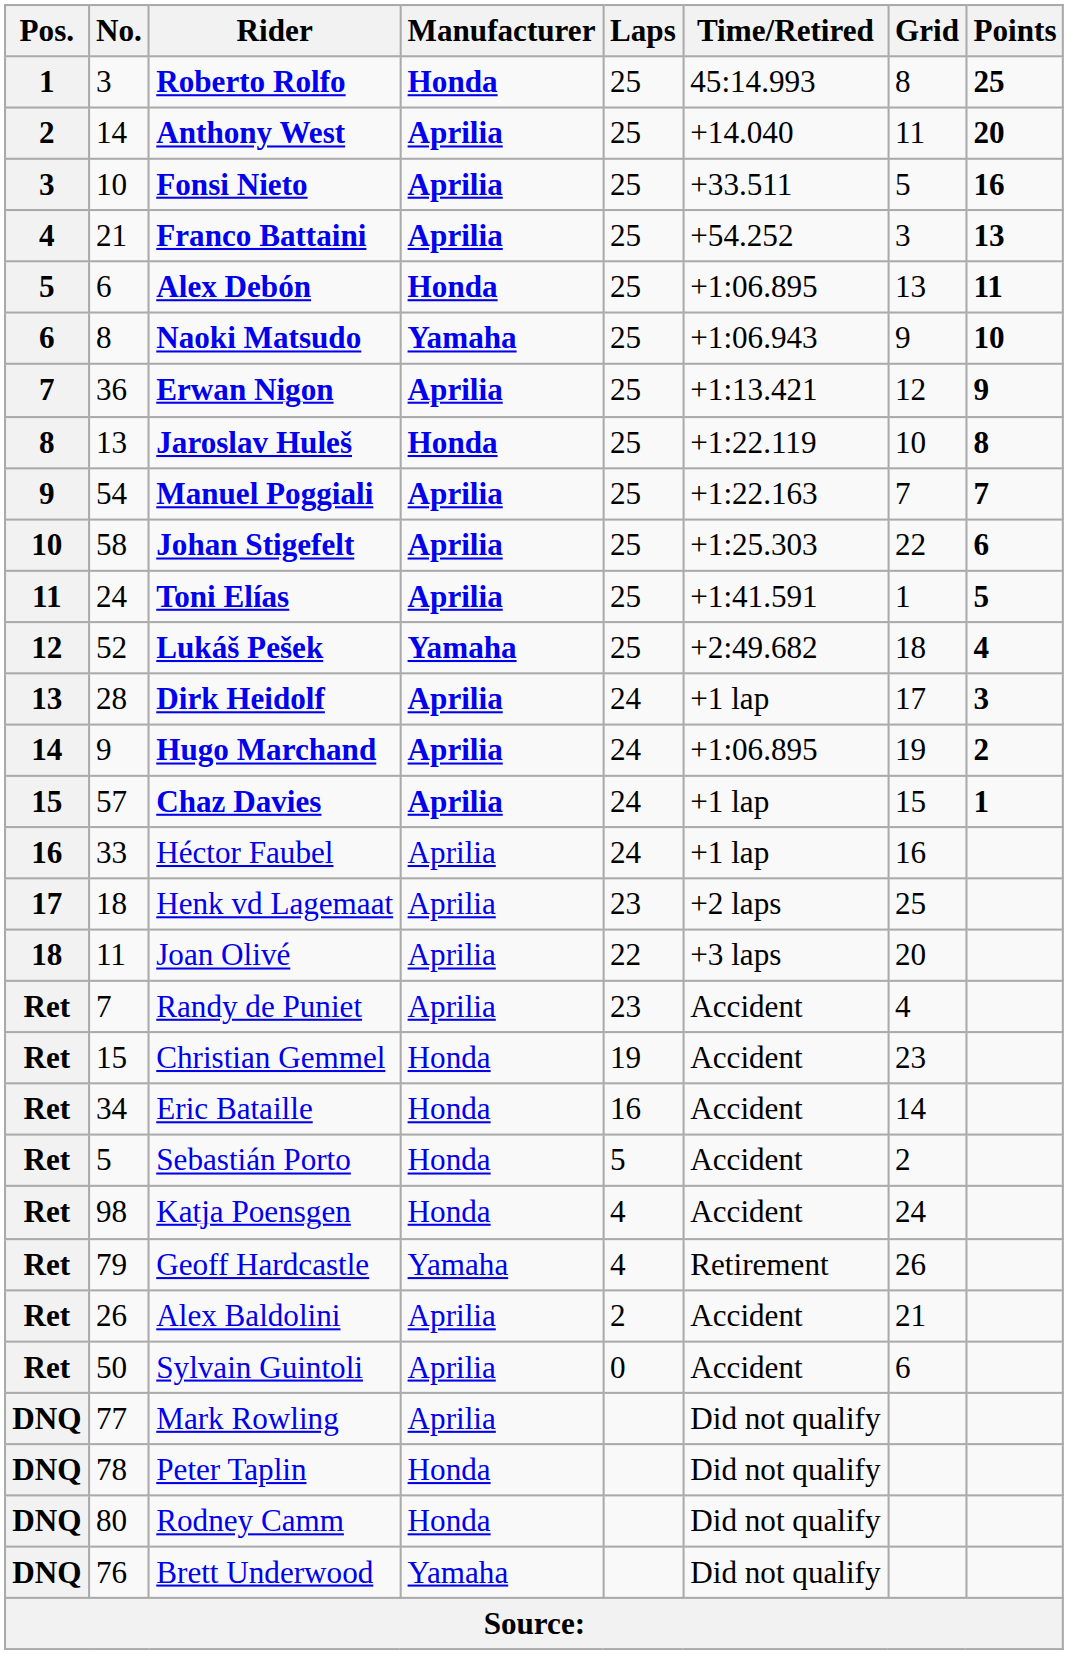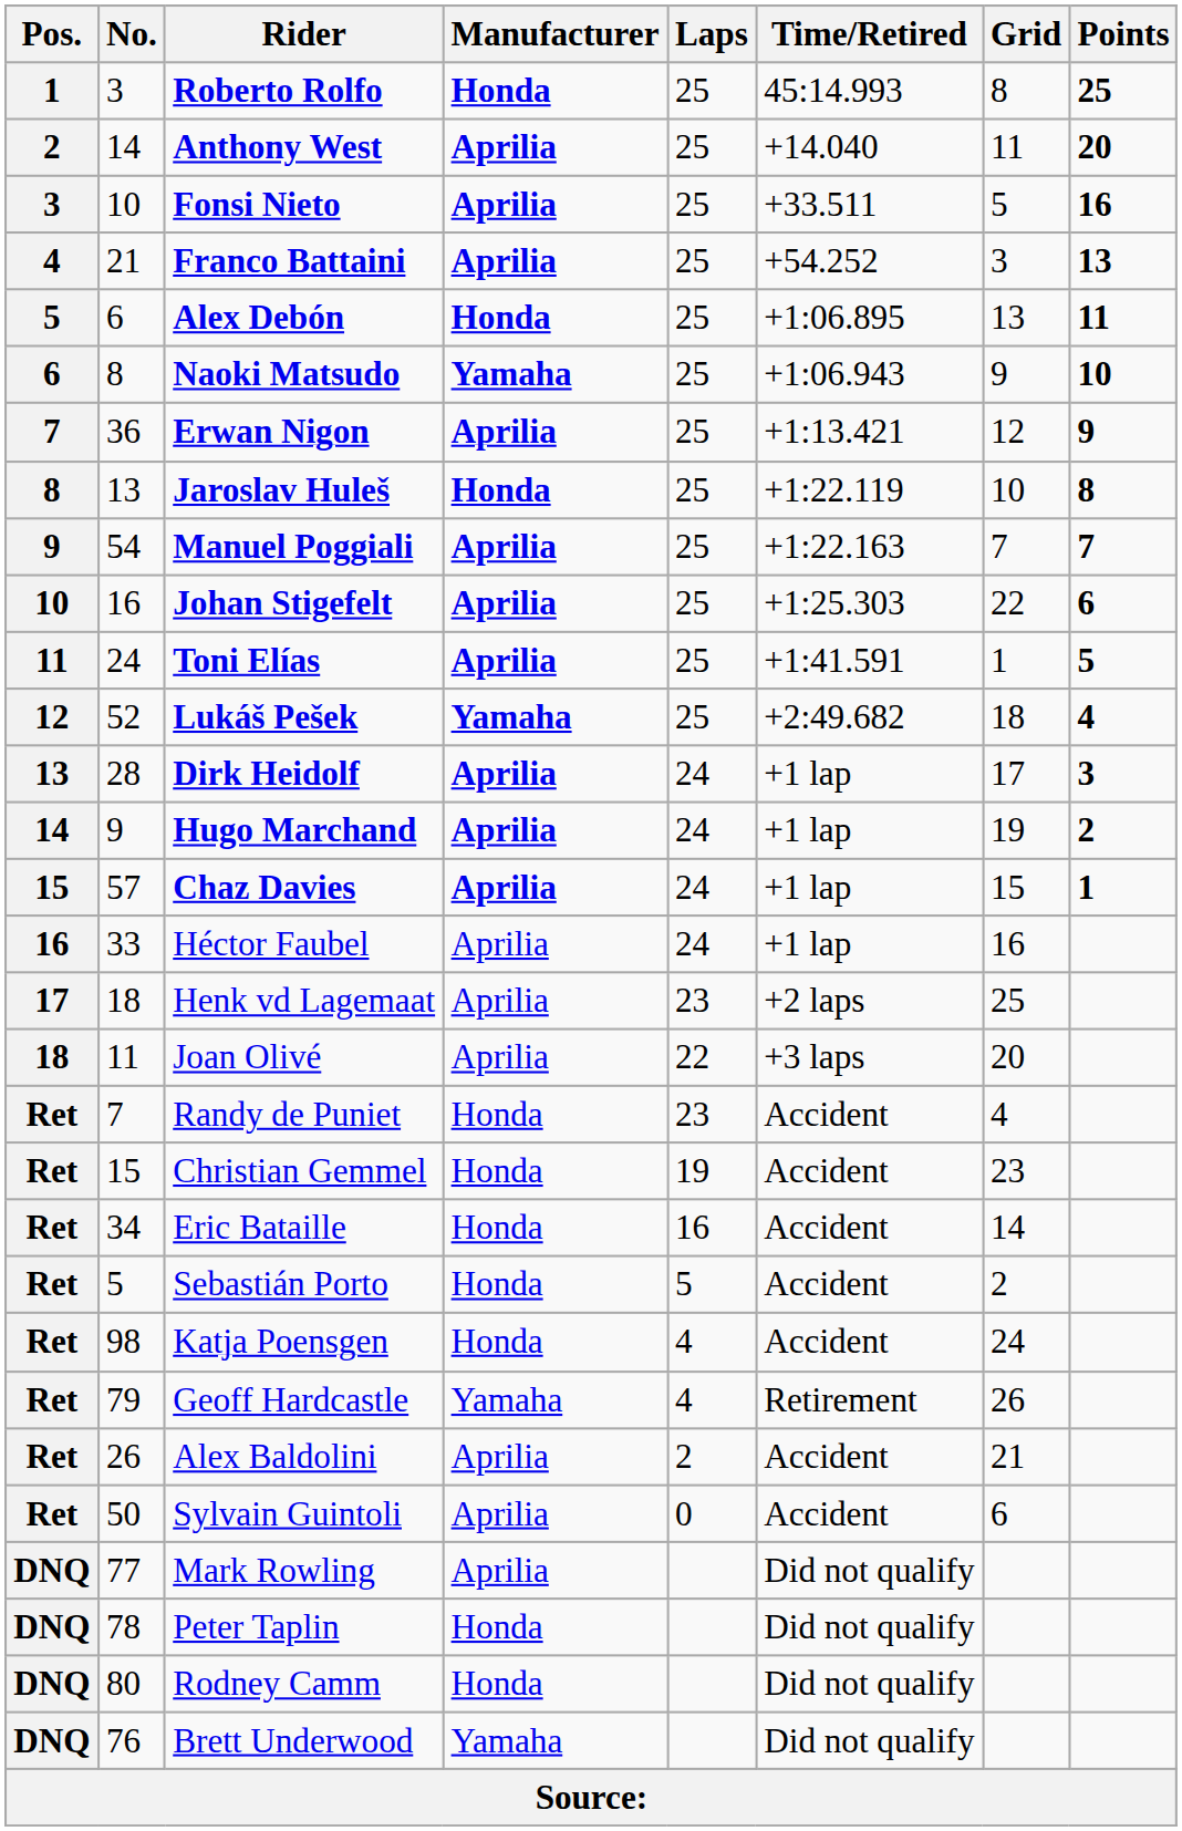Johan Stigefelt | No.: 58 -> 16
Hugo Marchand | Time/Retired: +1:06.895 -> +1 lap
Randy de Puniet | Manufacturer: Aprilia -> Honda
